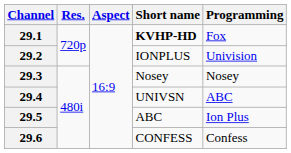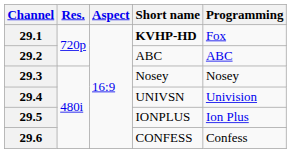29.2 | Short name: IONPLUS -> ABC
29.2 | Programming: Univision -> ABC
29.4 | Programming: ABC -> Univision
29.5 | Short name: ABC -> IONPLUS
